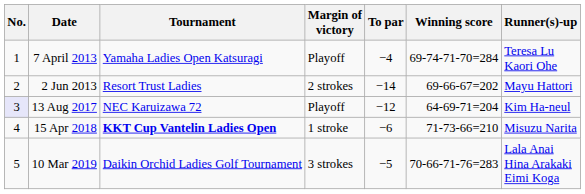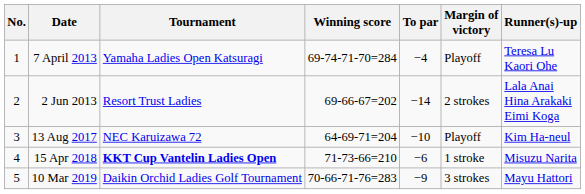columns swapped: Winning score <-> Margin of victory
2 Jun 2013 | Runner(s)-up: Mayu Hattori -> Lala Anai Hina Arakaki Eimi Koga
13 Aug 2017 | No.: lavender background -> no background
13 Aug 2017 | To par: −12 -> −10
10 Mar 2019 | To par: −5 -> −9
10 Mar 2019 | Runner(s)-up: Lala Anai Hina Arakaki Eimi Koga -> Mayu Hattori
